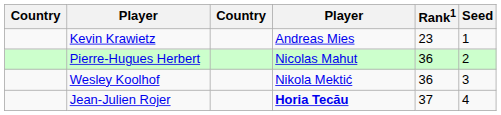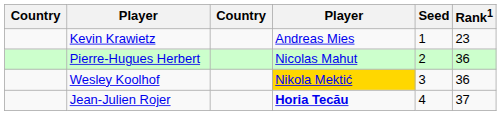columns swapped: Rank1 <-> Seed
Wesley Koolhof | column 4: no background -> gold background
